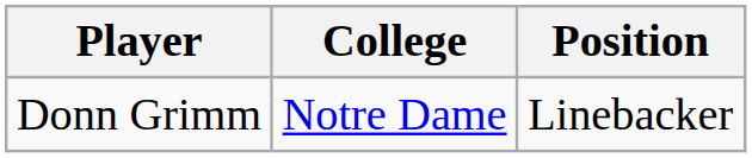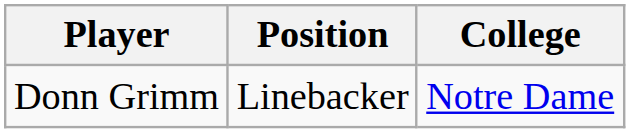columns swapped: Position <-> College
